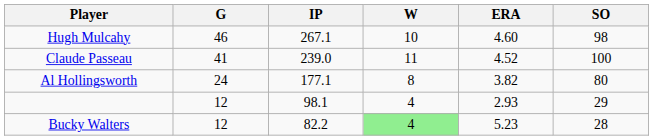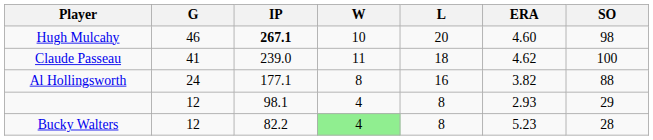+ column: L | 20 | 18 | 16 | 8 | 8
Hugh Mulcahy | IP: normal -> bold
Claude Passeau | ERA: 4.52 -> 4.62
Al Hollingsworth | SO: 80 -> 88
